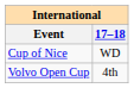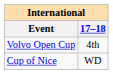rows swapped: Cup of Nice <-> Volvo Open Cup
